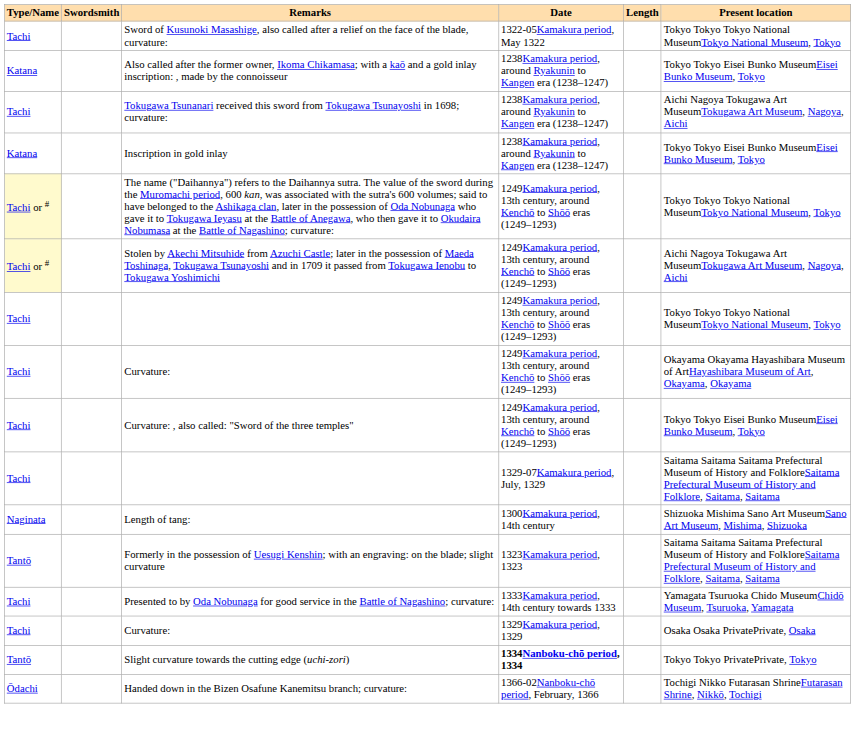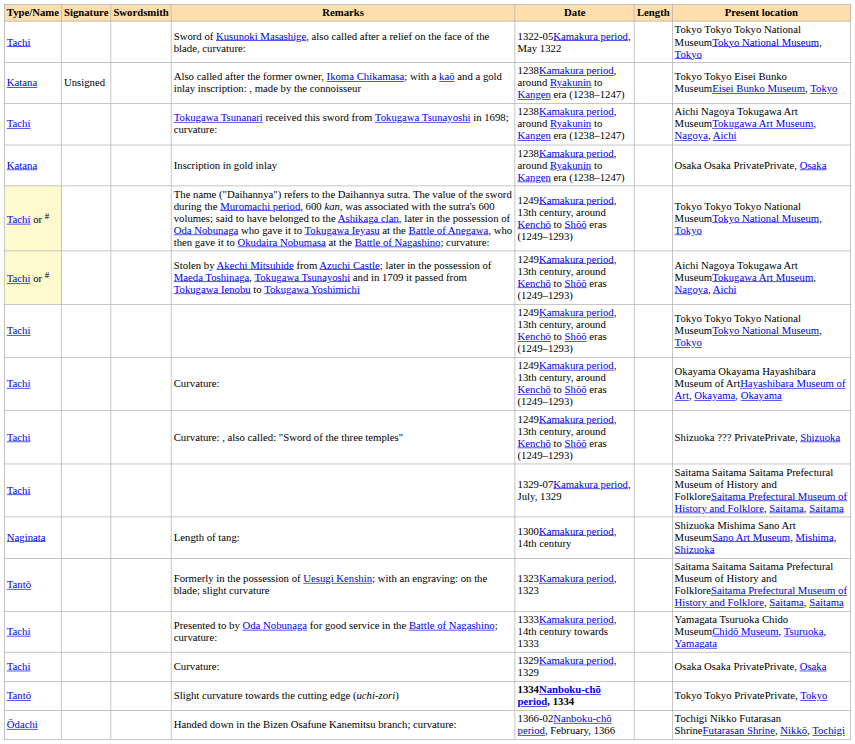+ column: Signature | Unsigned
Inscription in gold inlay | Present location: Tokyo Tokyo Eisei Bunko MuseumEisei Bunko Museum, Tokyo -> Osaka Osaka PrivatePrivate, Osaka
Curvature: , also called: "Sword of the three temples" | Present location: Tokyo Tokyo Eisei Bunko MuseumEisei Bunko Museum, Tokyo -> Shizuoka ??? PrivatePrivate, Shizuoka
